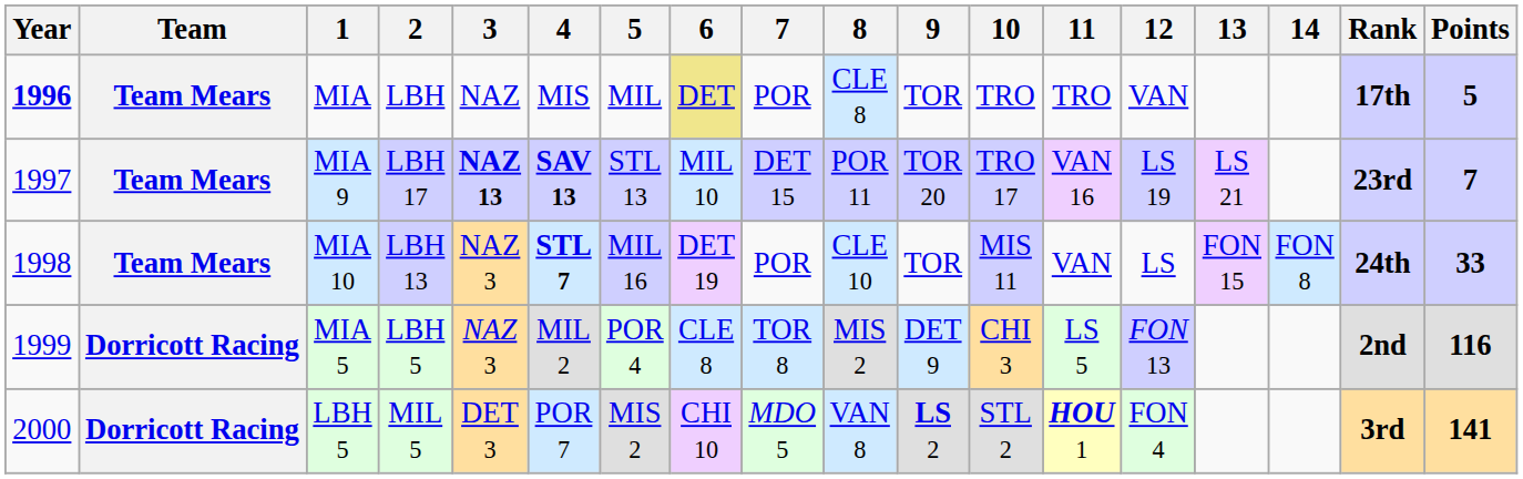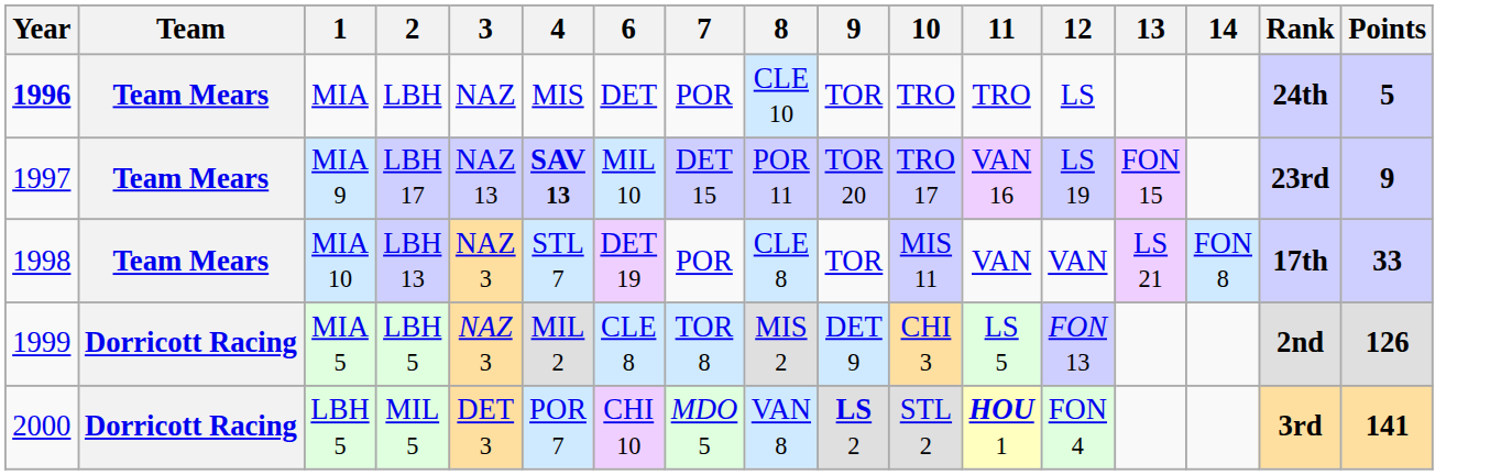- column: 5 | MIL | STL 13 | MIL 16 | POR 4 | MIS 2
MIA | 6: khaki background -> no background
MIA | 8: CLE 8 -> CLE 10
MIA | 12: VAN -> LS
MIA | Rank: 17th -> 24th
MIA 9 | 3: bold -> normal
MIA 9 | 13: LS 21 -> FON 15
MIA 9 | Points: 7 -> 9
MIA 10 | 4: bold -> normal
MIA 10 | 8: CLE 10 -> CLE 8
MIA 10 | 12: LS -> VAN
MIA 10 | 13: FON 15 -> LS 21
MIA 10 | Rank: 24th -> 17th
MIA 5 | Points: 116 -> 126
